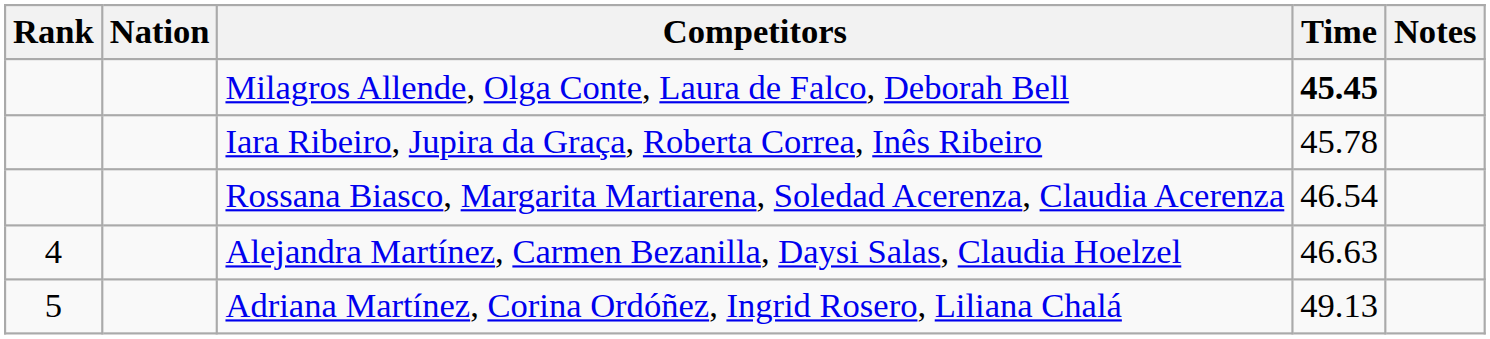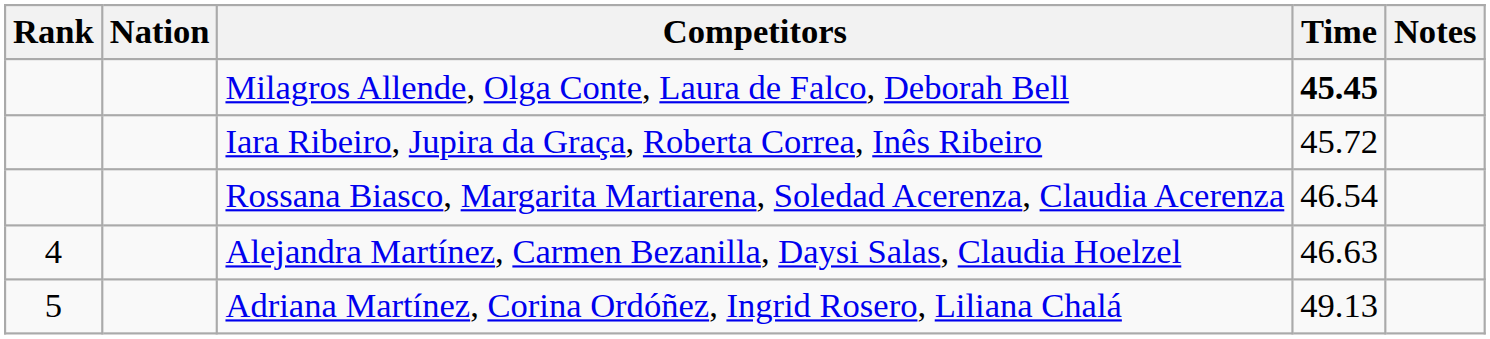Iara Ribeiro, Jupira da Graça, Roberta Correa, Inês Ribeiro | Time: 45.78 -> 45.72
